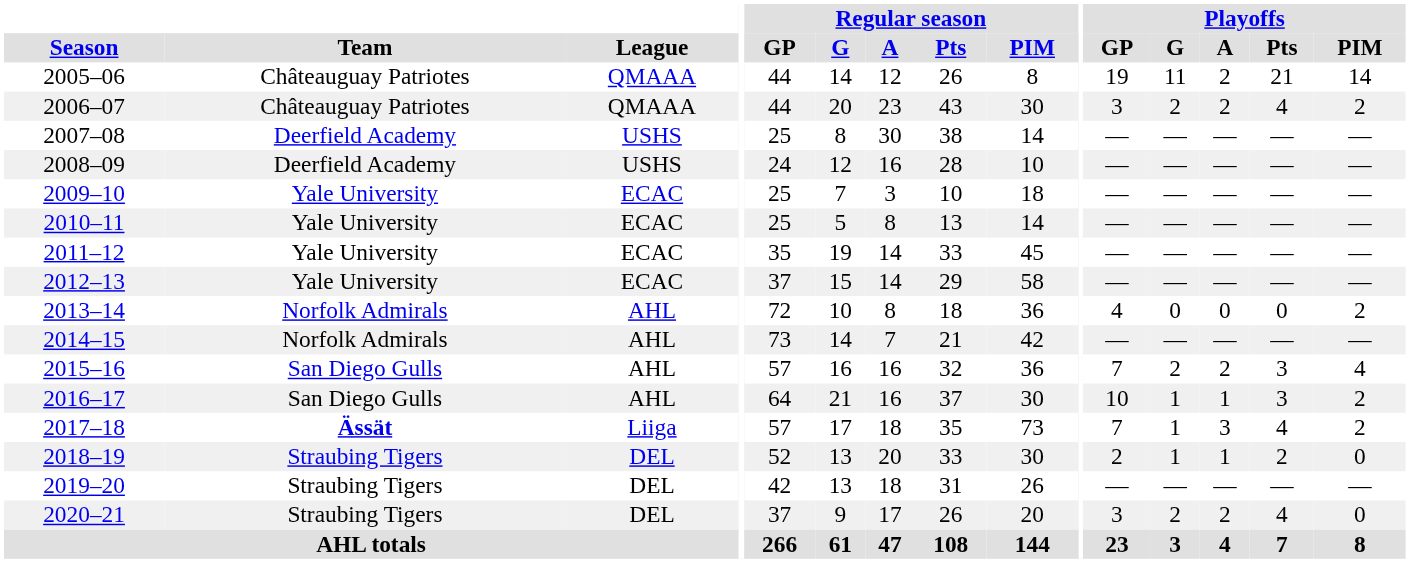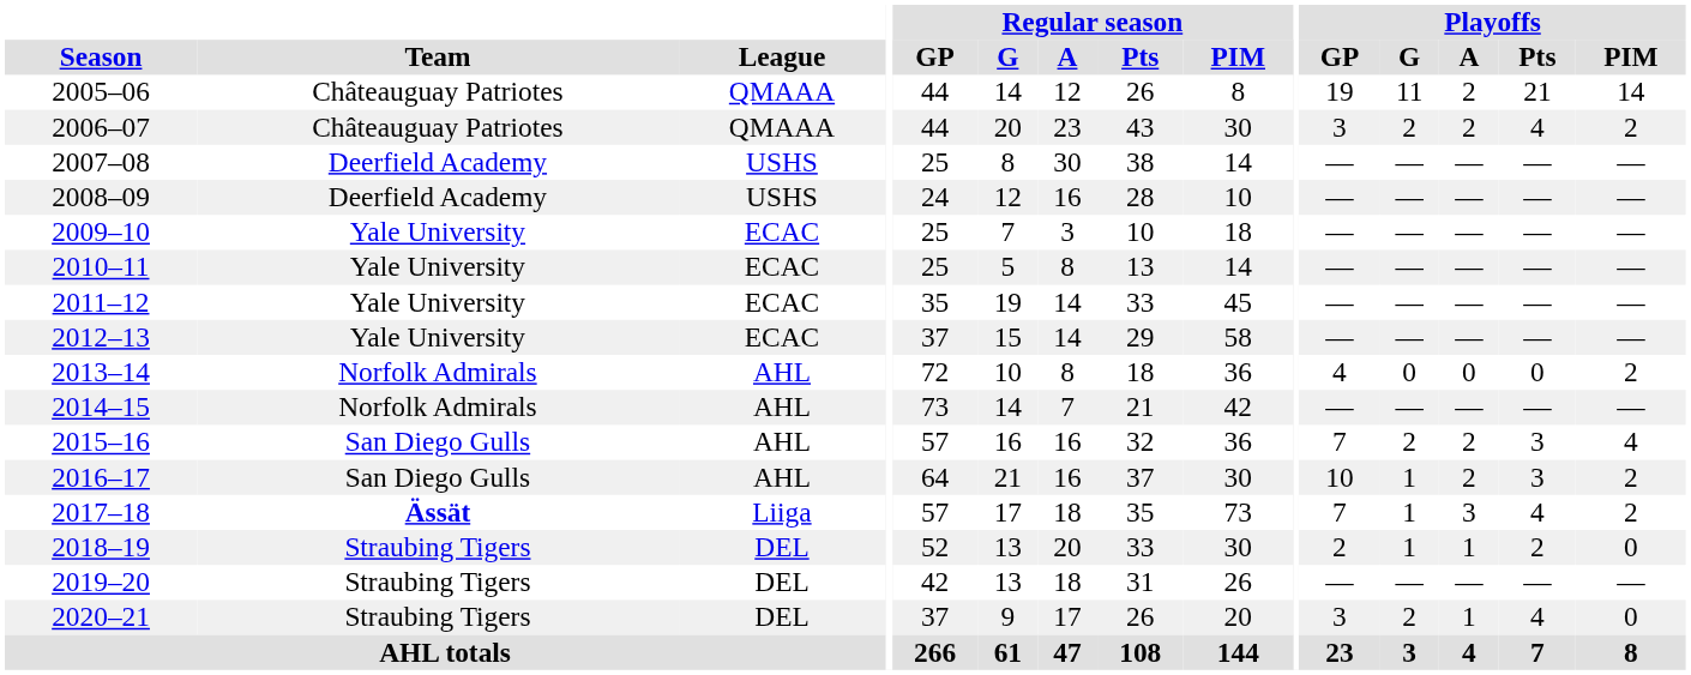2016–17 | Playoffs / A: 1 -> 2
2020–21 | Playoffs / A: 2 -> 1
